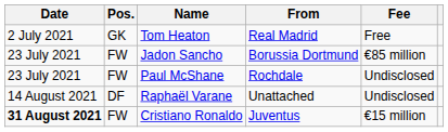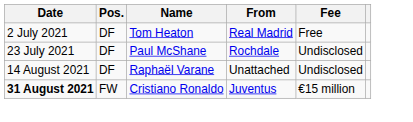Tom Heaton | Pos.: GK -> DF
- row: 23 July 2021 | FW | Jadon Sancho | Borussia Dortmund | €85 million
Paul McShane | Pos.: FW -> DF
